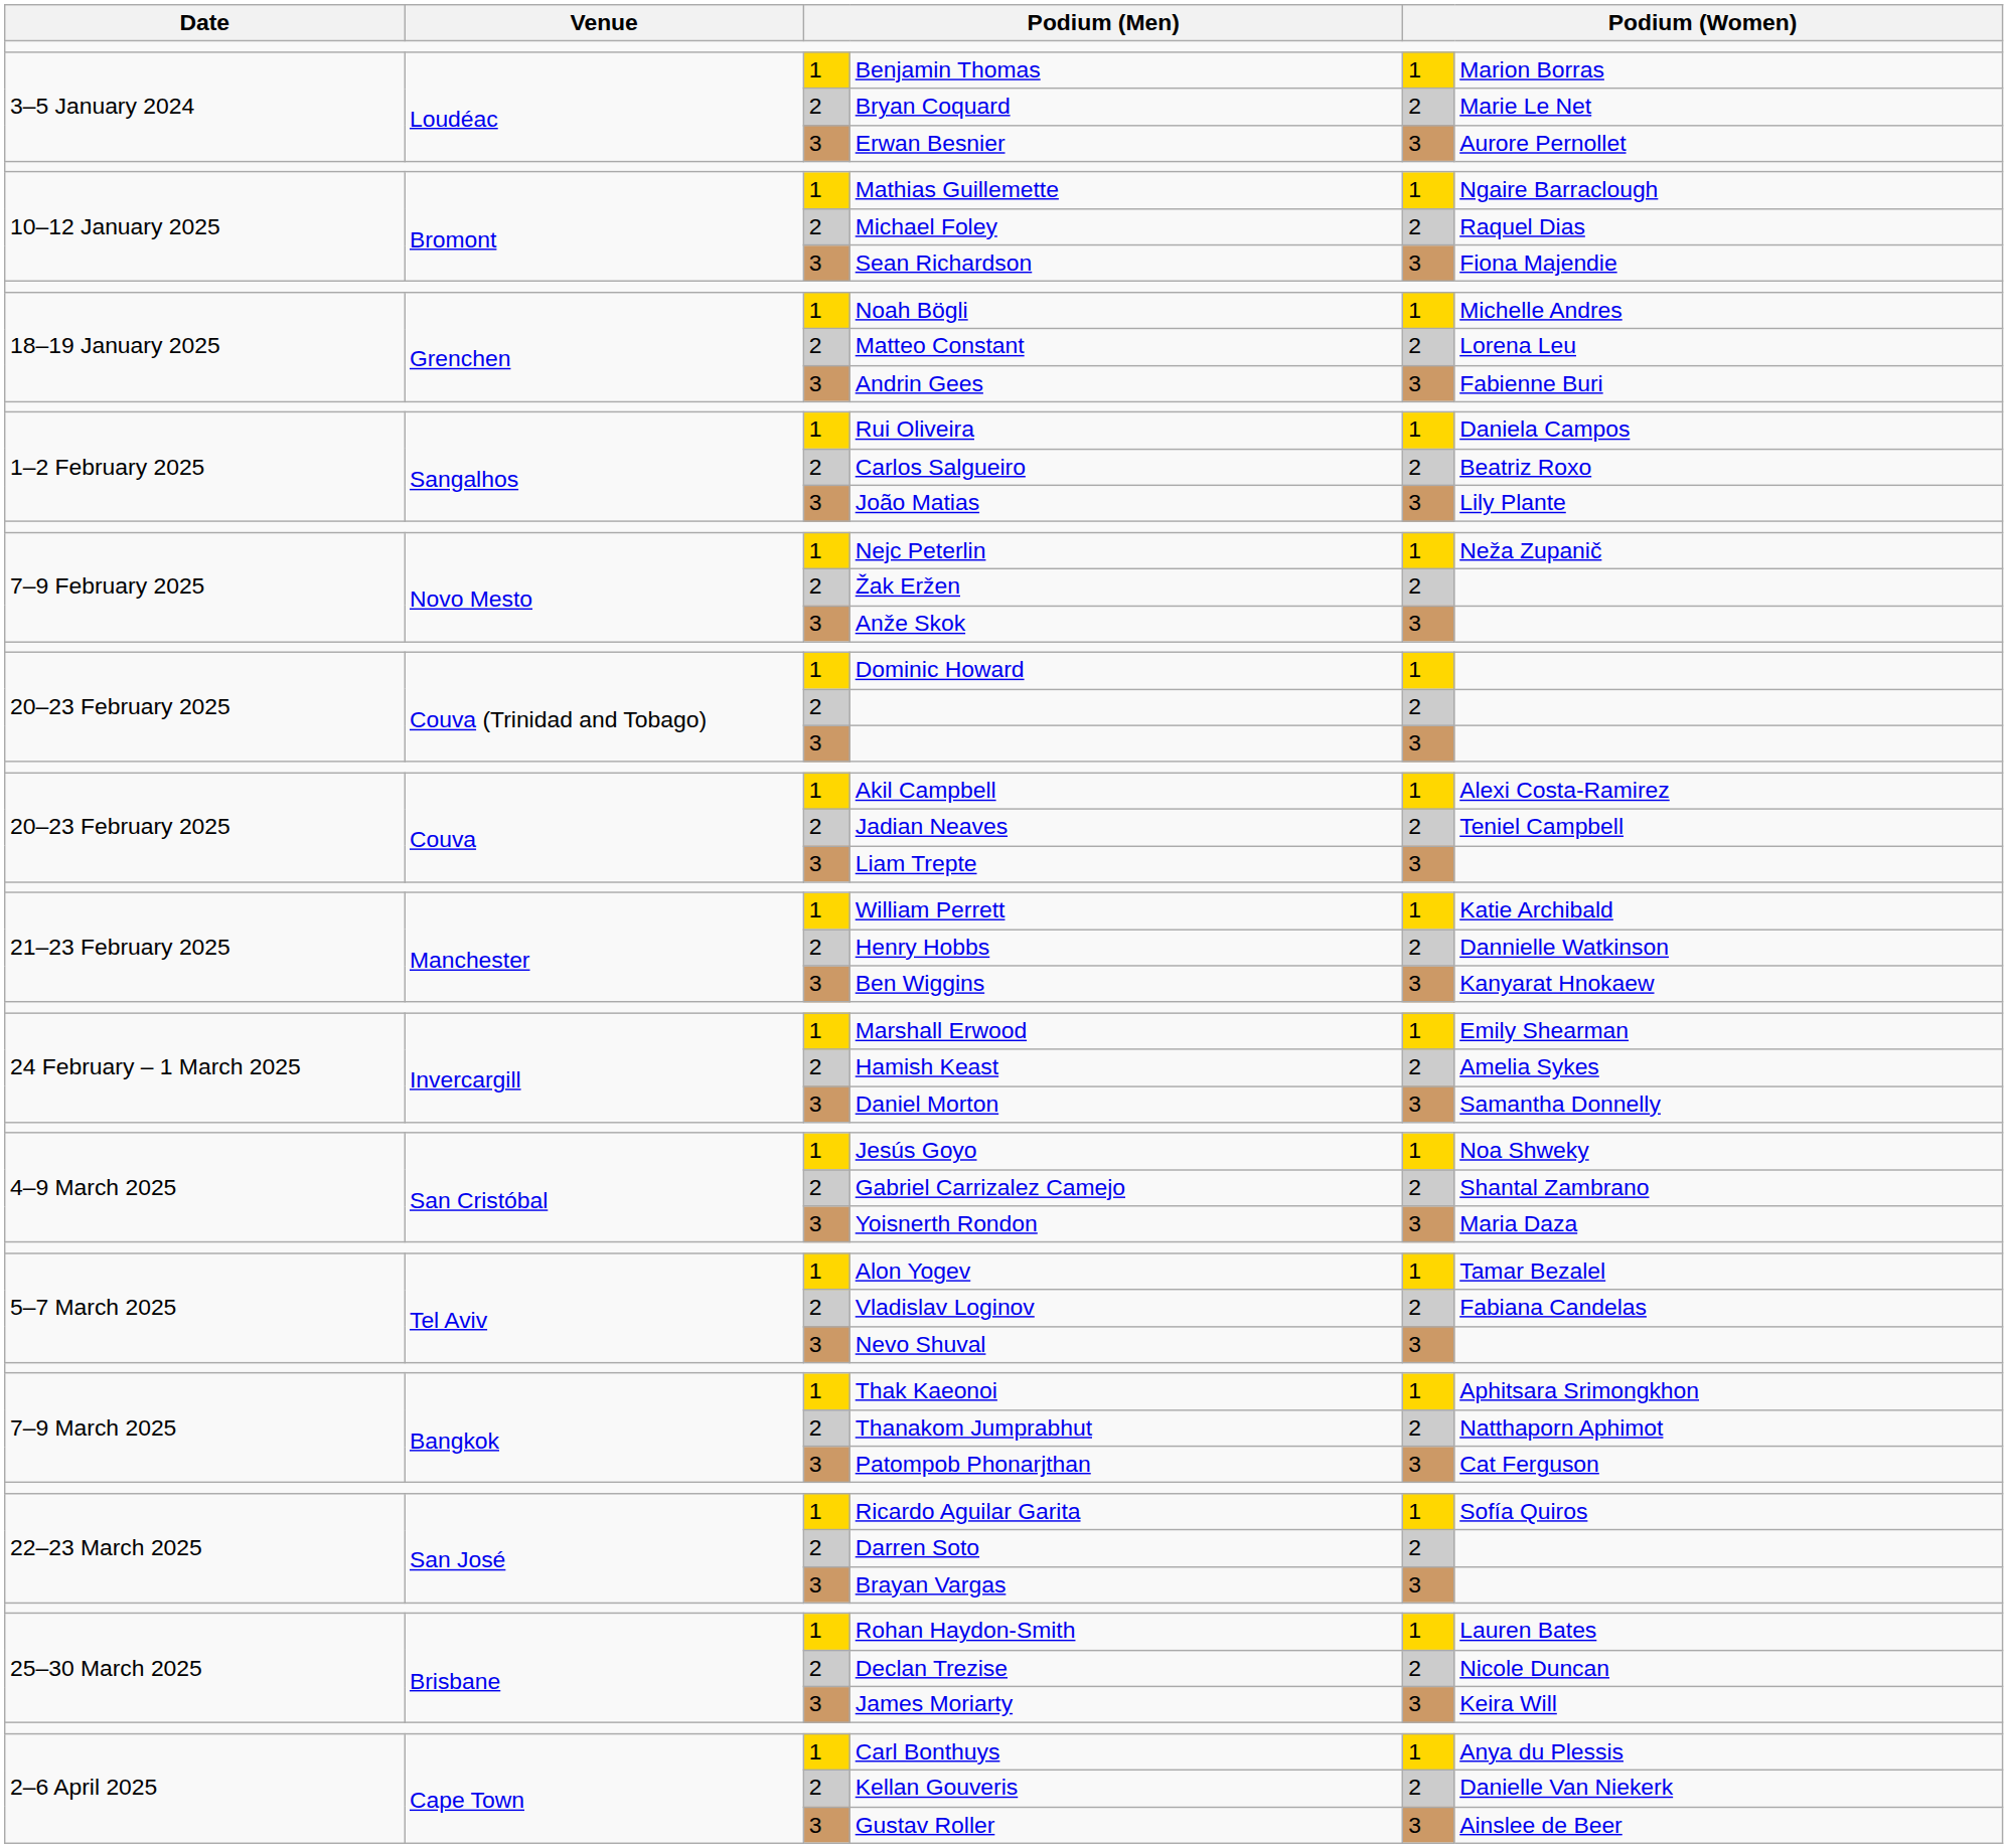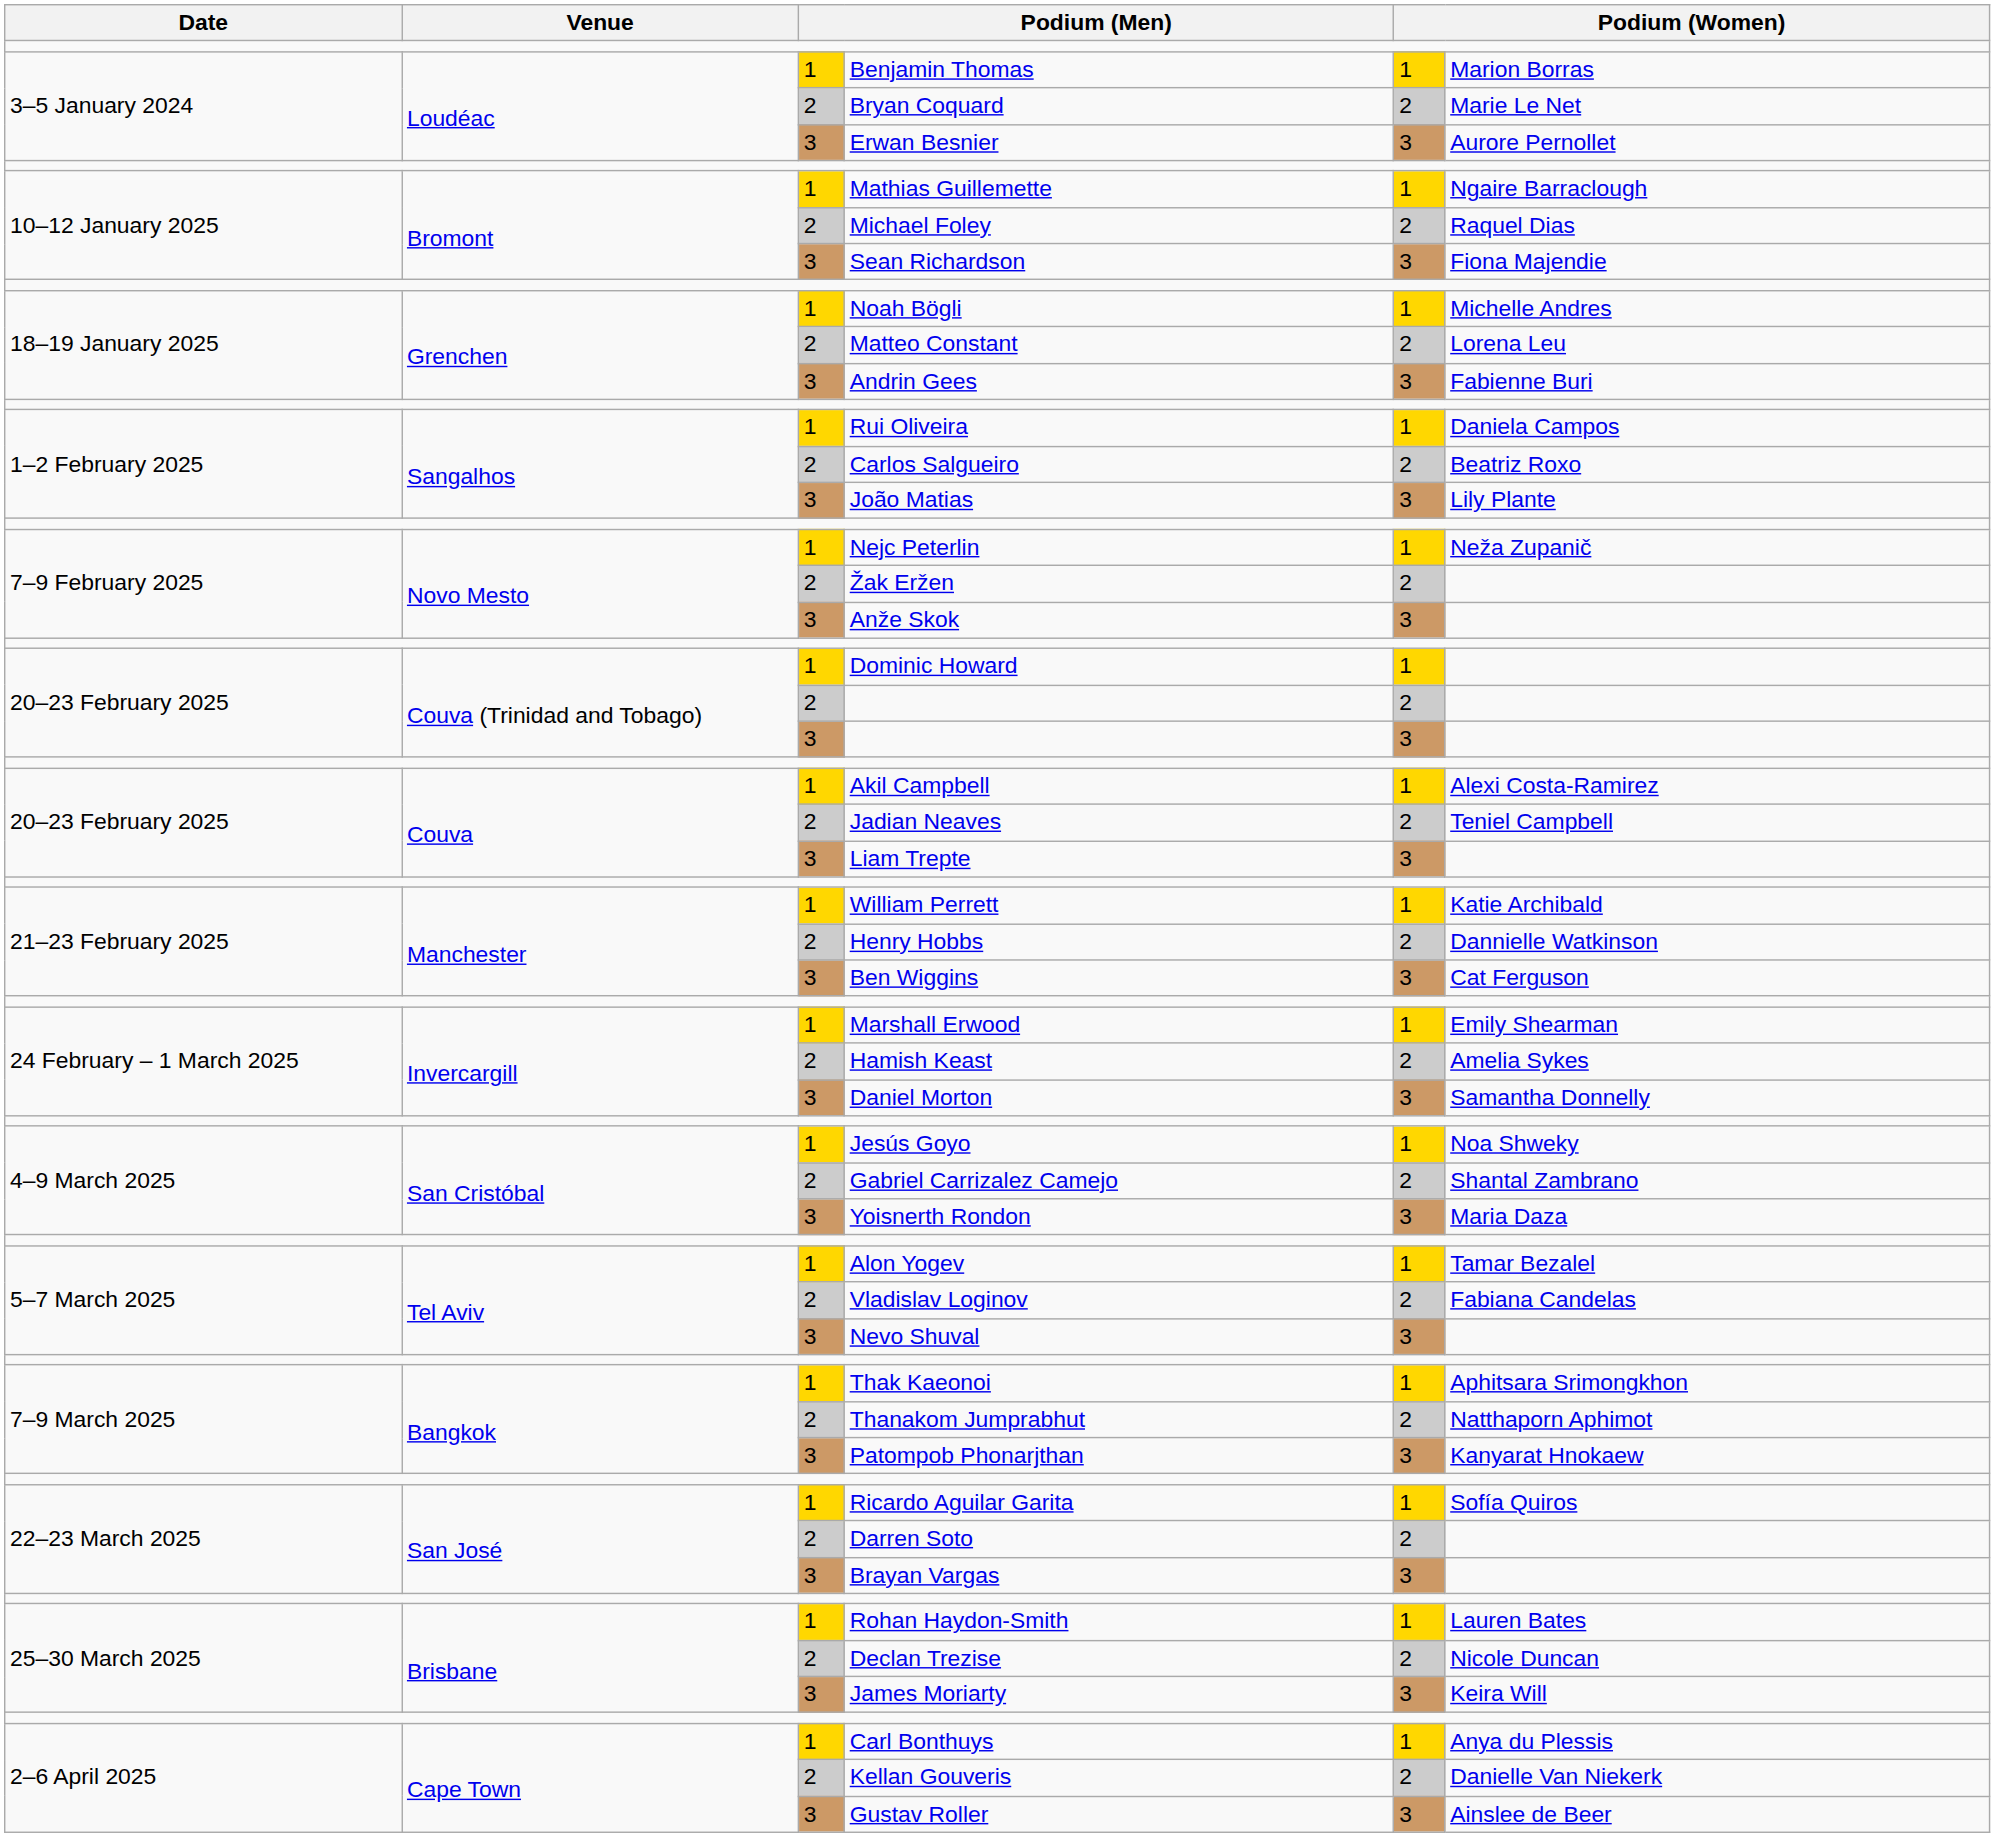Ben Wiggins | column 6: Kanyarat Hnokaew -> Cat Ferguson
Patompob Phonarjthan | column 6: Cat Ferguson -> Kanyarat Hnokaew
